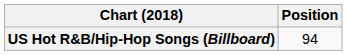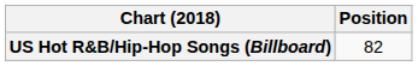US Hot R&B/Hip-Hop Songs (Billboard) | Position: 94 -> 82
